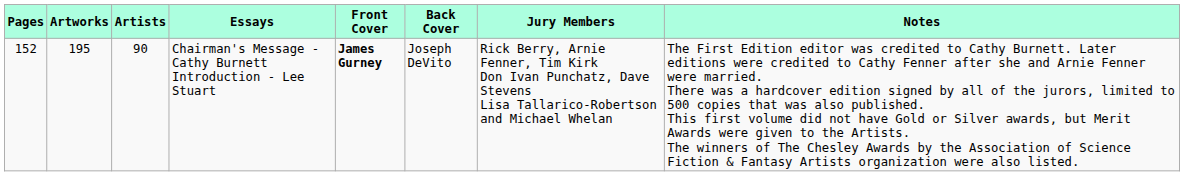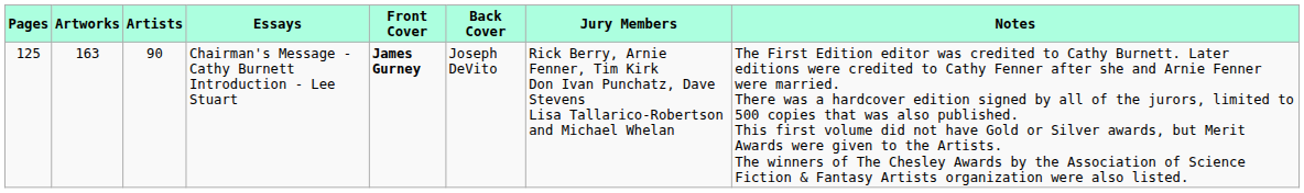Chairman's Message - Cathy Burnett Introduction - Lee Stuart | Pages: 152 -> 125
Chairman's Message - Cathy Burnett Introduction - Lee Stuart | Artworks: 195 -> 163
